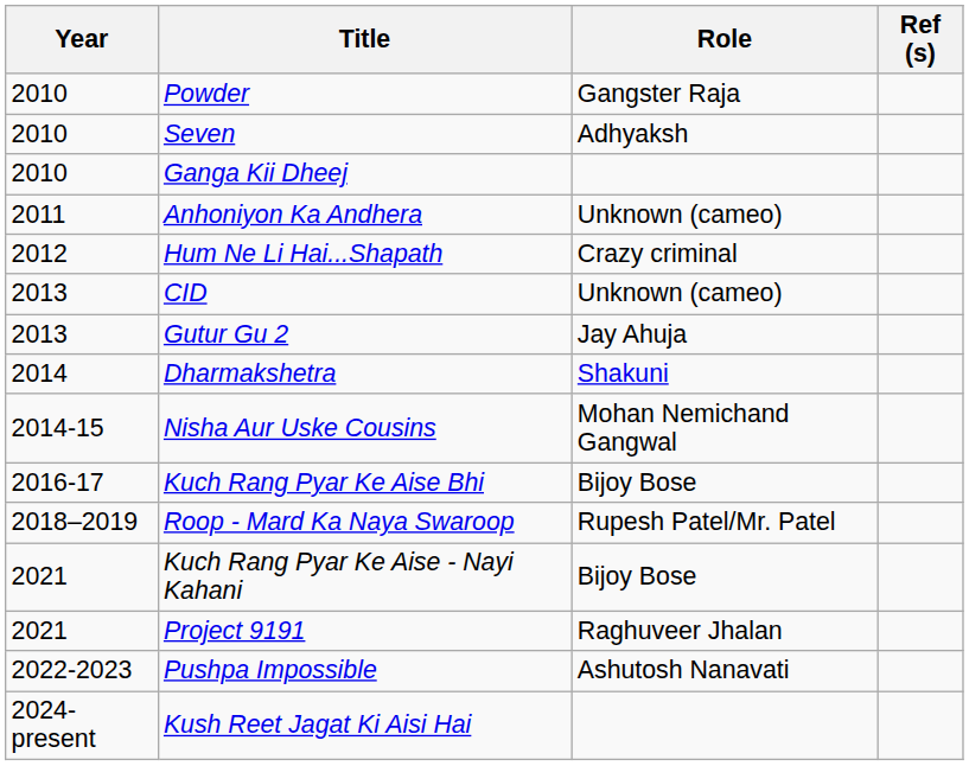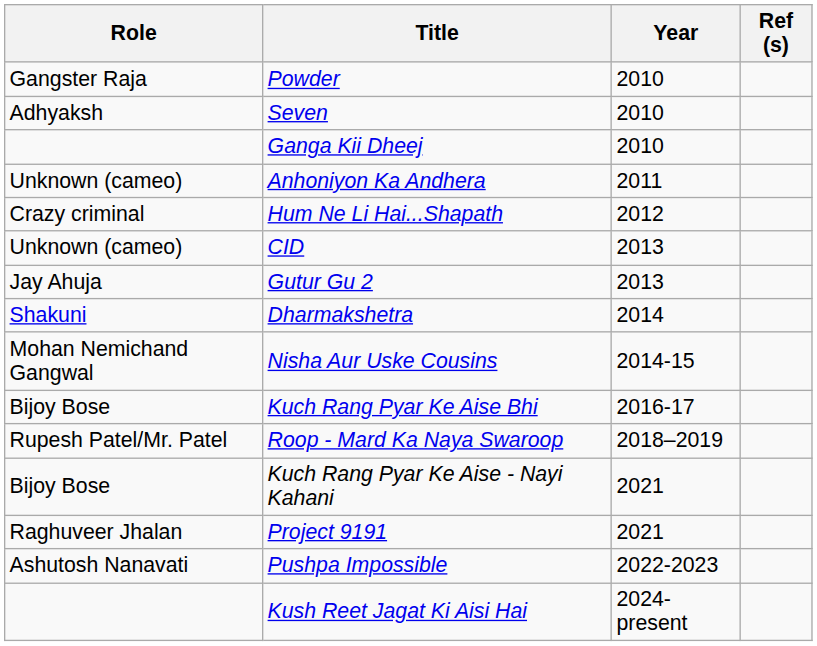columns swapped: Year <-> Role
